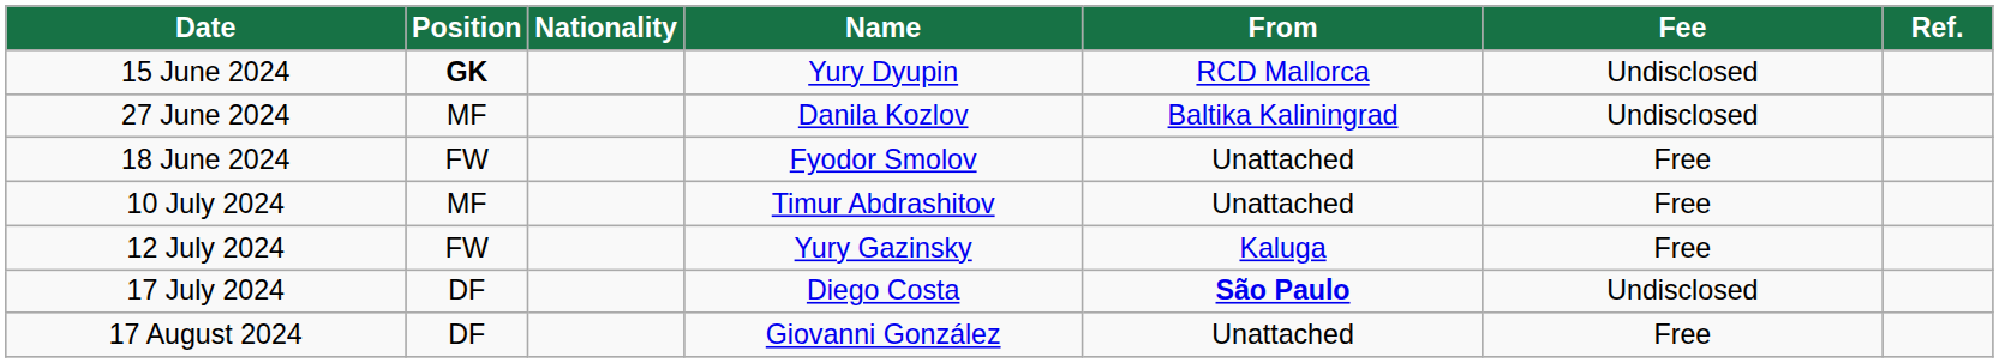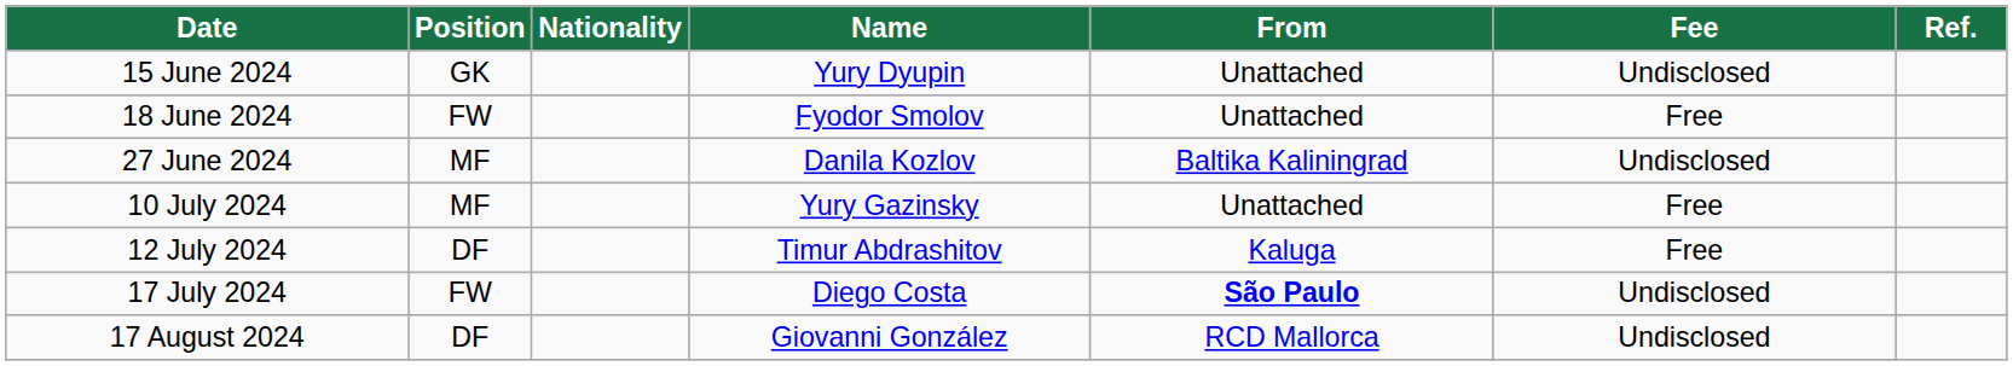15 June 2024 | Position: bold -> normal
15 June 2024 | From: RCD Mallorca -> Unattached
rows swapped: 18 June 2024 <-> 27 June 2024
10 July 2024 | Name: Timur Abdrashitov -> Yury Gazinsky
12 July 2024 | Position: FW -> DF
12 July 2024 | Name: Yury Gazinsky -> Timur Abdrashitov
17 July 2024 | Position: DF -> FW
17 August 2024 | From: Unattached -> RCD Mallorca
17 August 2024 | Fee: Free -> Undisclosed
